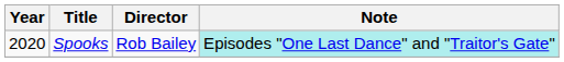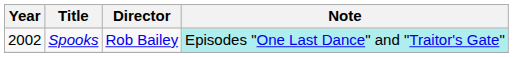Spooks | Year: 2020 -> 2002
